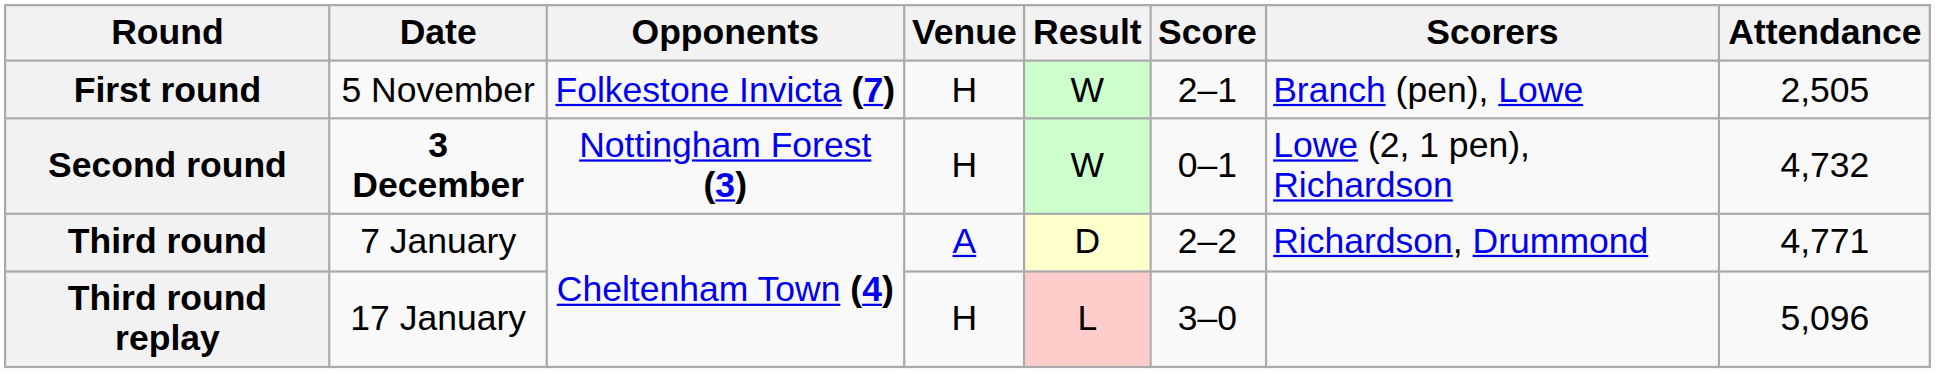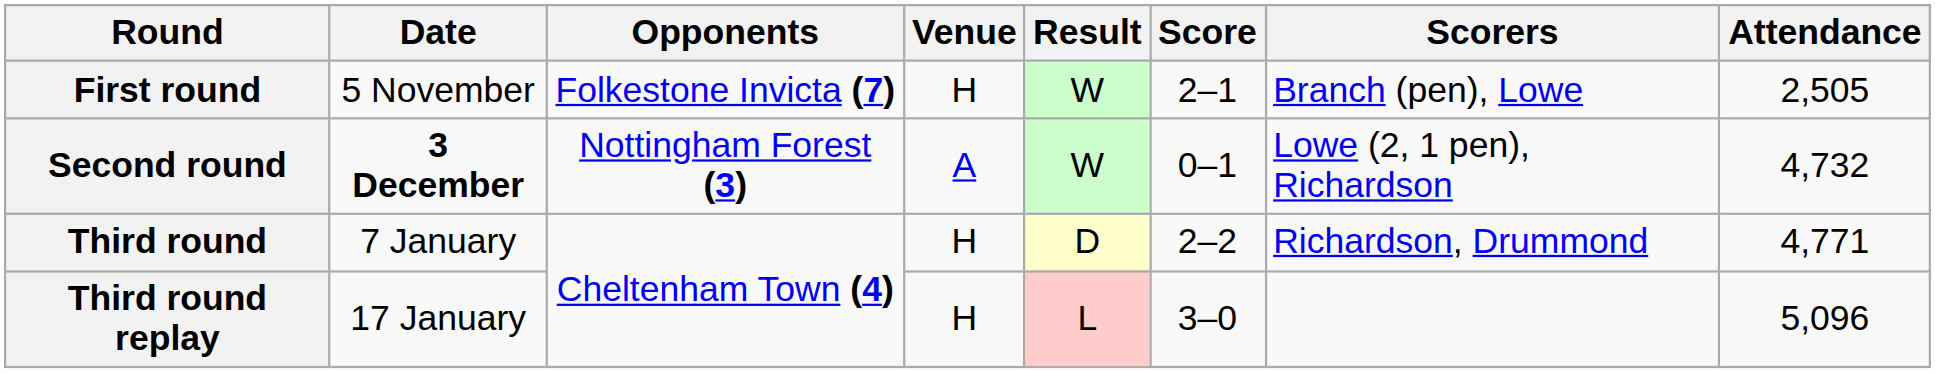Second round | Venue: H -> A
Third round | Venue: A -> H
